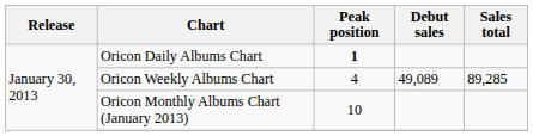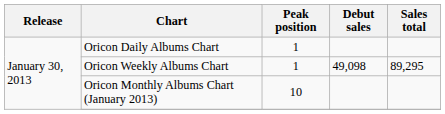Oricon Daily Albums Chart | Peak position: bold -> normal
Oricon Weekly Albums Chart | Peak position: 4 -> 1
Oricon Weekly Albums Chart | Debut sales: 49,089 -> 49,098
Oricon Weekly Albums Chart | Sales total: 89,285 -> 89,295
